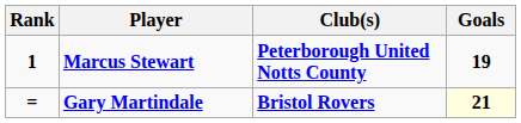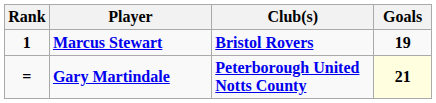Marcus Stewart | Club(s): Peterborough United Notts County -> Bristol Rovers
Gary Martindale | Club(s): Bristol Rovers -> Peterborough United Notts County
